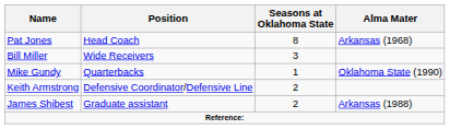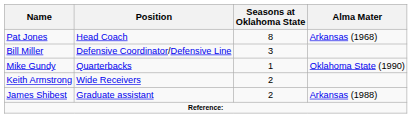Bill Miller | Position: Wide Receivers -> Defensive Coordinator/Defensive Line
Keith Armstrong | Position: Defensive Coordinator/Defensive Line -> Wide Receivers
